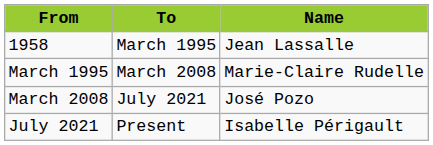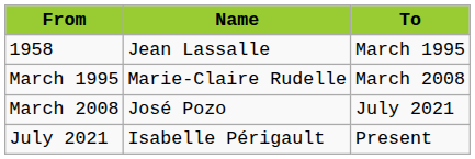columns swapped: To <-> Name
